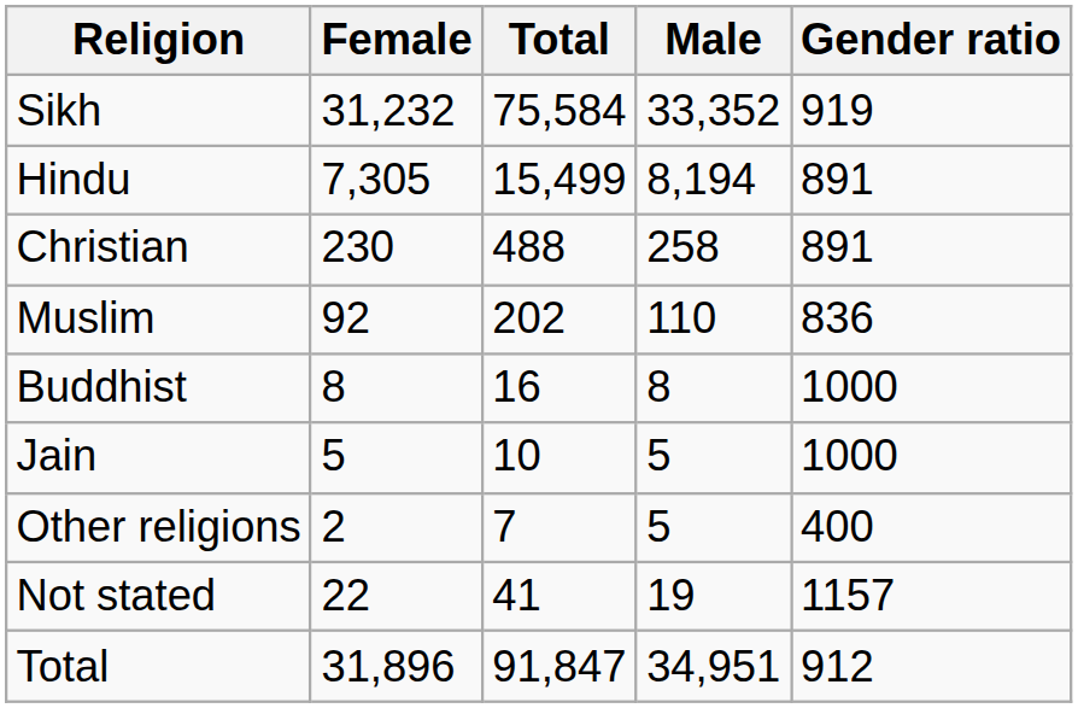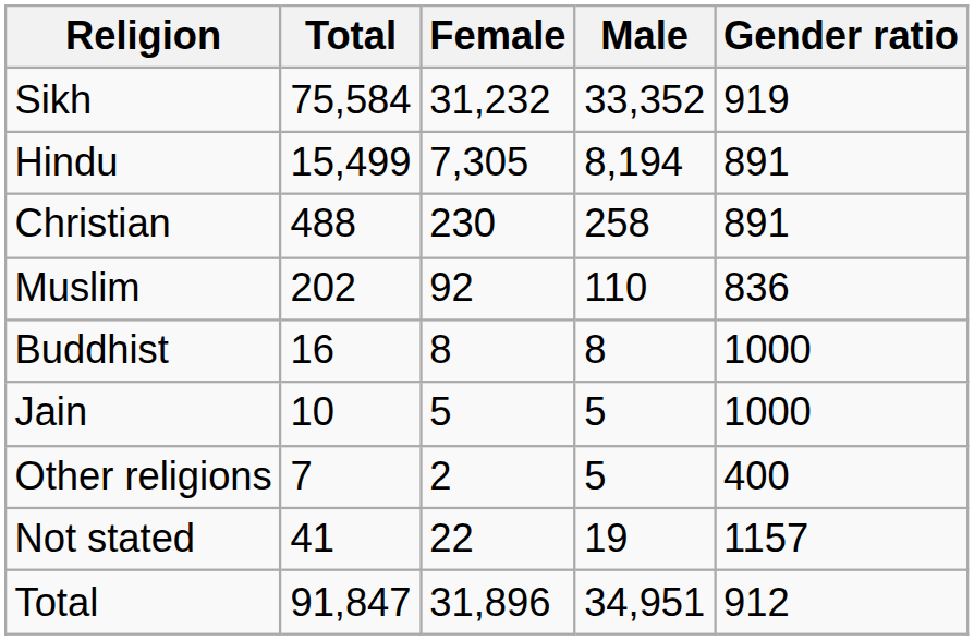columns swapped: Total <-> Female
